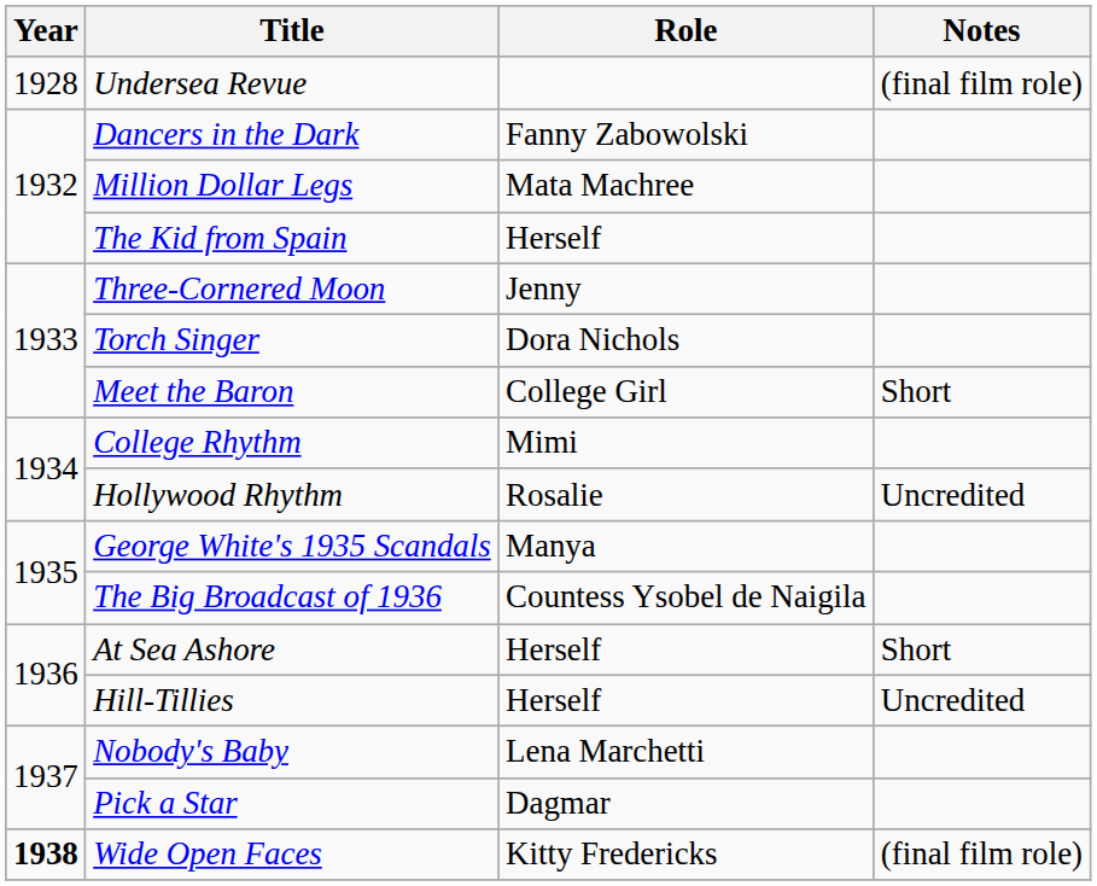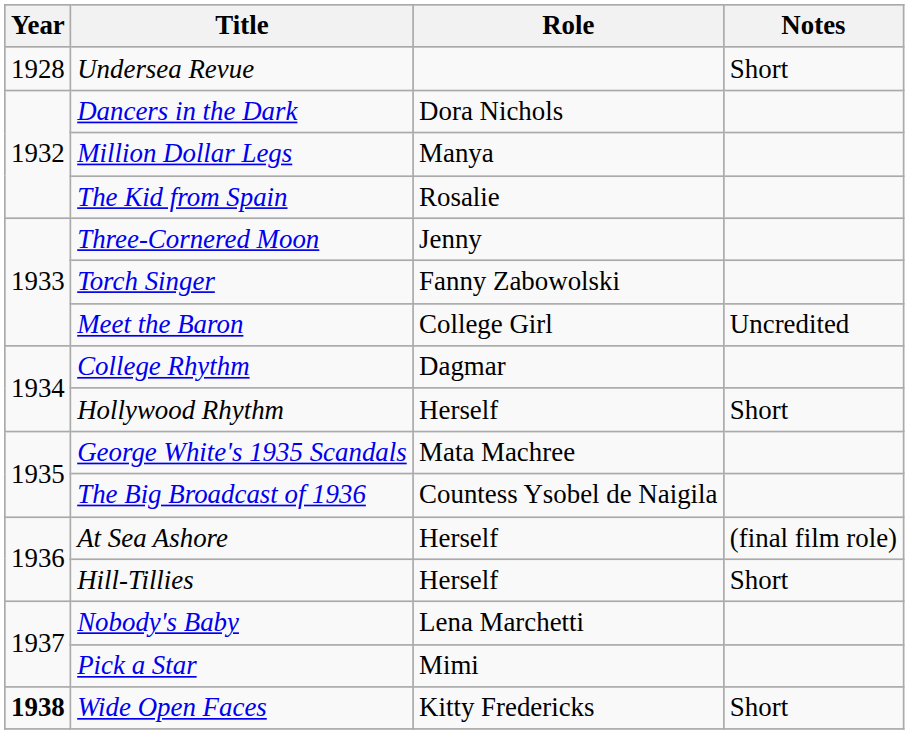Undersea Revue | Notes: (final film role) -> Short
Dancers in the Dark | Role: Fanny Zabowolski -> Dora Nichols
Million Dollar Legs | Role: Mata Machree -> Manya
The Kid from Spain | Role: Herself -> Rosalie
Torch Singer | Role: Dora Nichols -> Fanny Zabowolski
Meet the Baron | Notes: Short -> Uncredited
College Rhythm | Role: Mimi -> Dagmar
Hollywood Rhythm | Role: Rosalie -> Herself
Hollywood Rhythm | Notes: Uncredited -> Short
George White's 1935 Scandals | Role: Manya -> Mata Machree
At Sea Ashore | Notes: Short -> (final film role)
Hill-Tillies | Notes: Uncredited -> Short
Pick a Star | Role: Dagmar -> Mimi
Wide Open Faces | Notes: (final film role) -> Short
